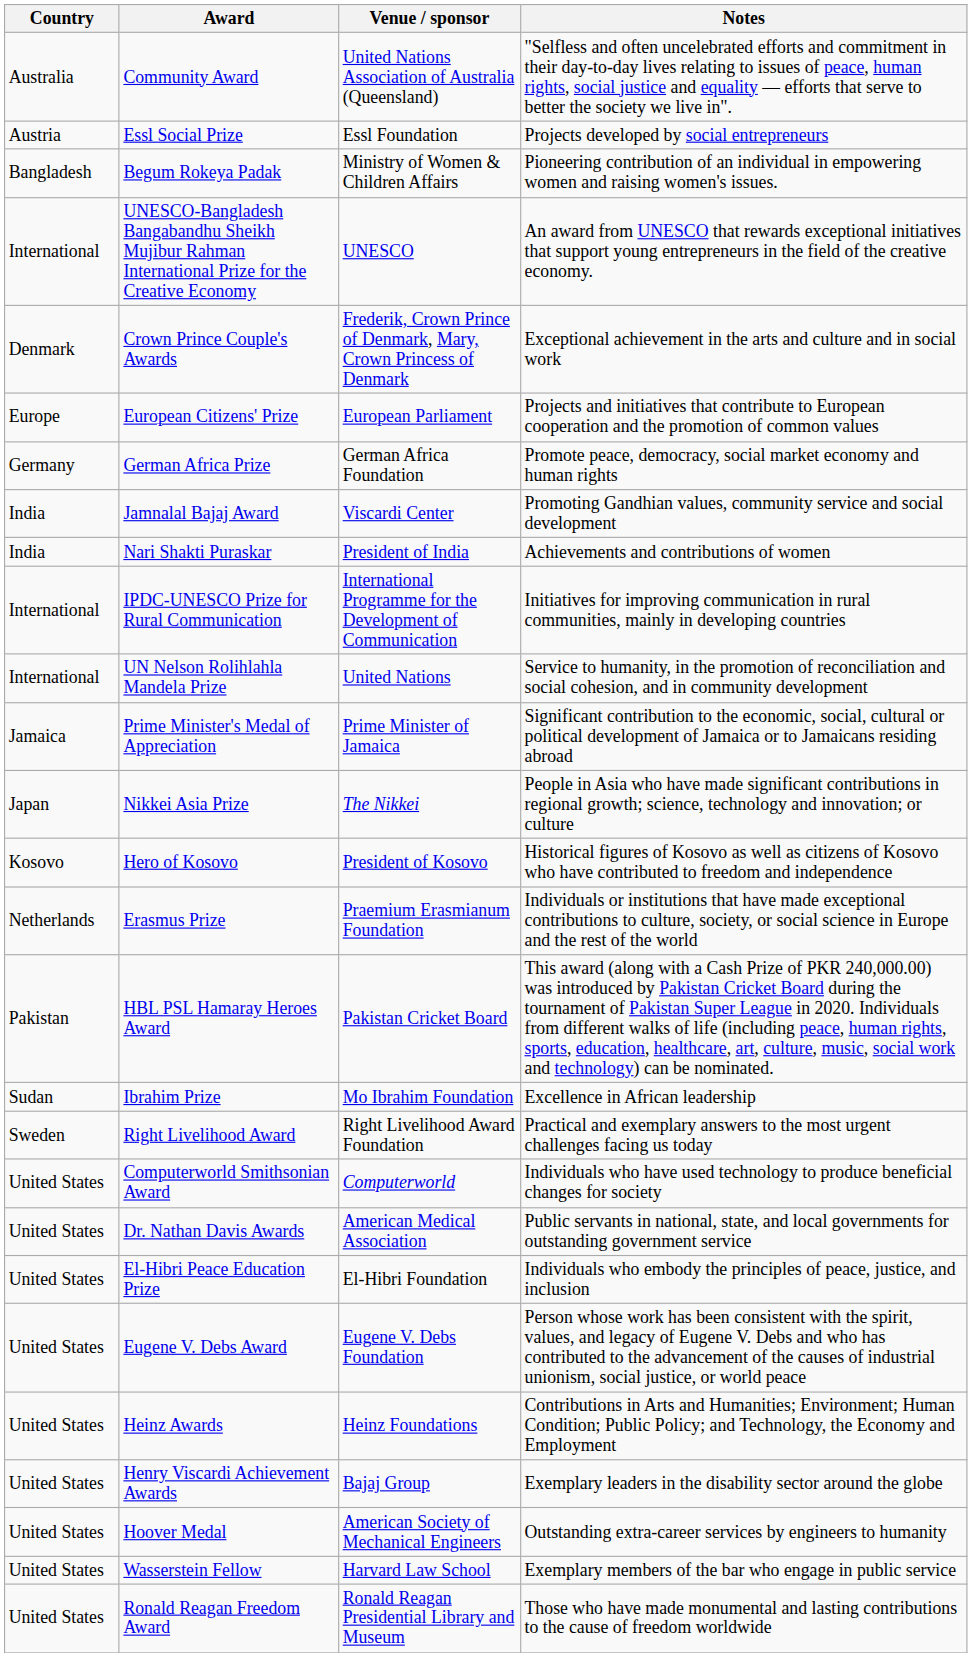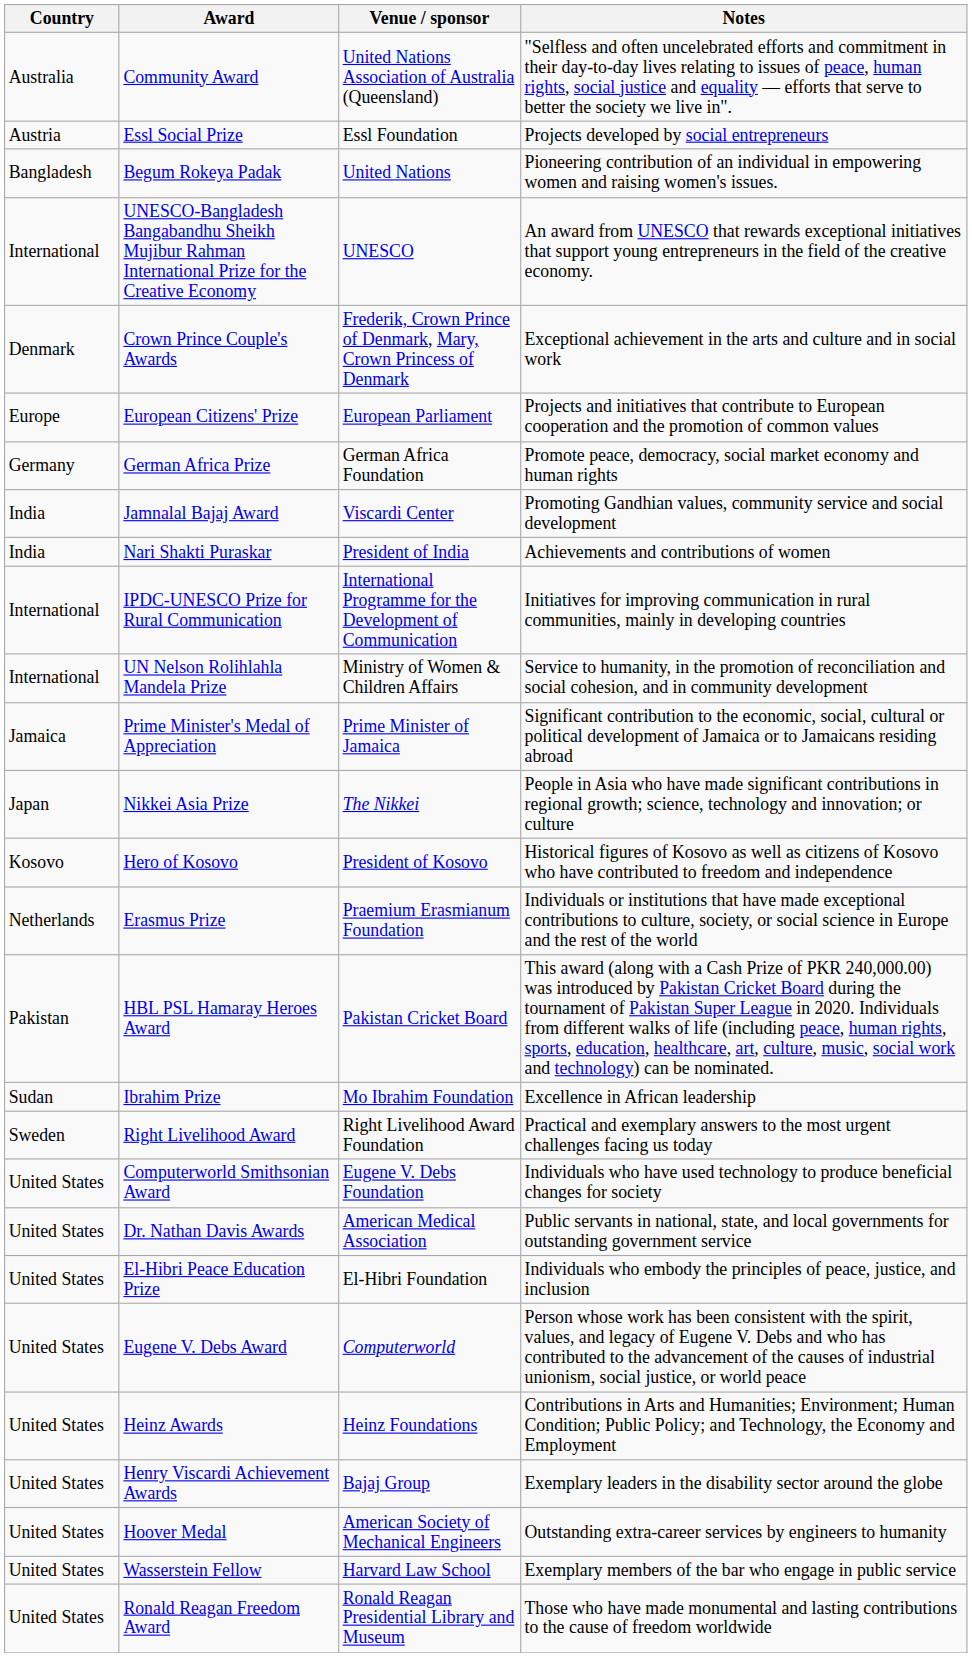Begum Rokeya Padak | Venue / sponsor: Ministry of Women & Children Affairs -> United Nations
UN Nelson Rolihlahla Mandela Prize | Venue / sponsor: United Nations -> Ministry of Women & Children Affairs
Computerworld Smithsonian Award | Venue / sponsor: Computerworld -> Eugene V. Debs Foundation
Eugene V. Debs Award | Venue / sponsor: Eugene V. Debs Foundation -> Computerworld
